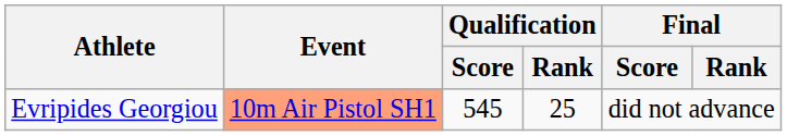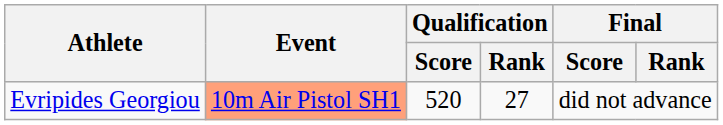Evripides Georgiou | Qualification / Score: 545 -> 520
Evripides Georgiou | Qualification / Rank: 25 -> 27
